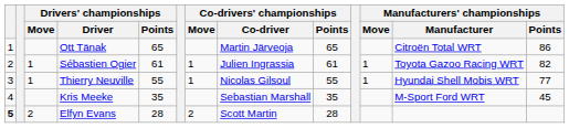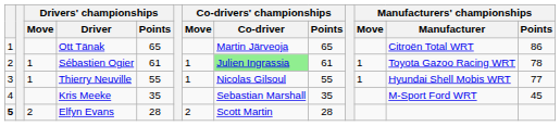Sébastien Ogier | Co-drivers' championships / Co-driver: no background -> lightgreen background
Sébastien Ogier | Manufacturers' championships / Points: 82 -> 78
